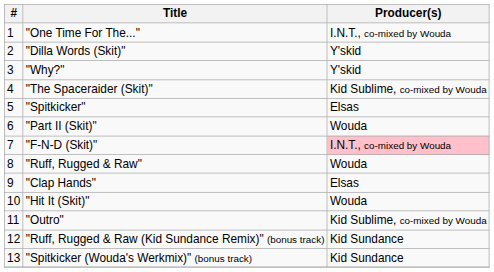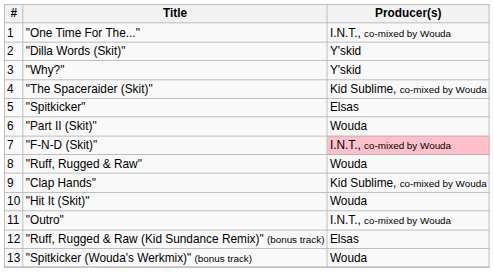"Clap Hands" | Producer(s): Elsas -> Kid Sublime, co-mixed by Wouda
"Outro" | Producer(s): Kid Sublime, co-mixed by Wouda -> I.N.T., co-mixed by Wouda
"Ruff, Rugged & Raw (Kid Sundance Remix)" (bonus track) | Producer(s): Kid Sundance -> Elsas
"Spitkicker (Wouda's Werkmix)" (bonus track) | Producer(s): Kid Sundance -> Wouda
